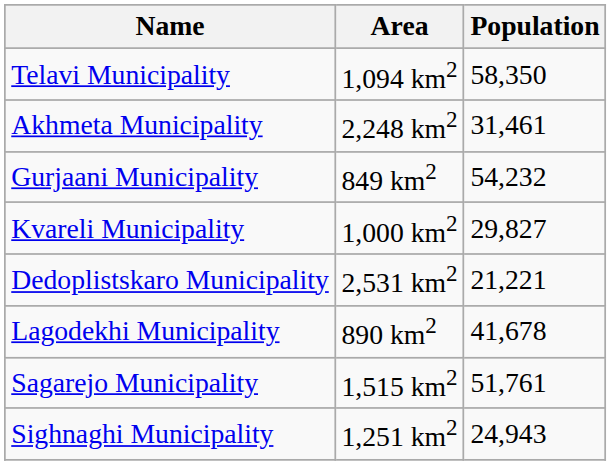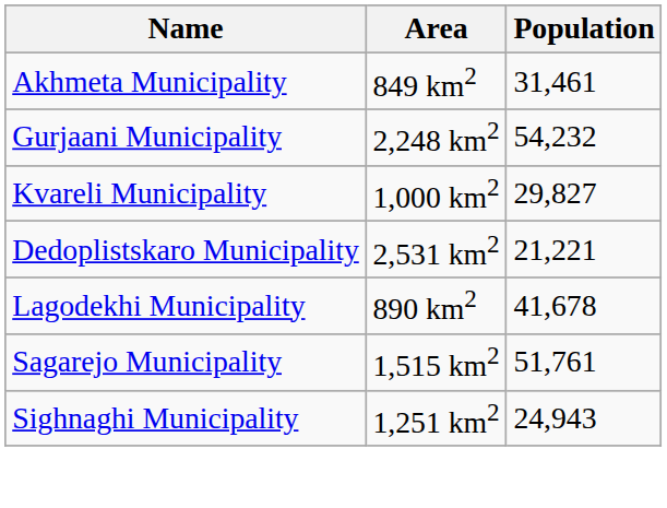- row: Telavi Municipality | 1,094 km2 | 58,350
Akhmeta Municipality | Area: 2,248 km2 -> 849 km2
Gurjaani Municipality | Area: 849 km2 -> 2,248 km2
